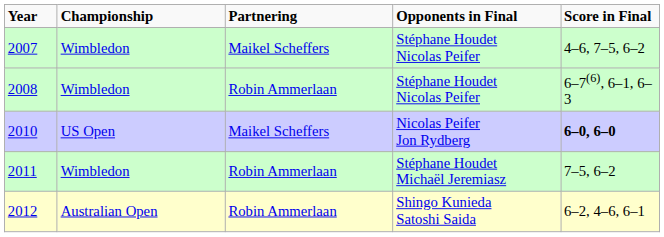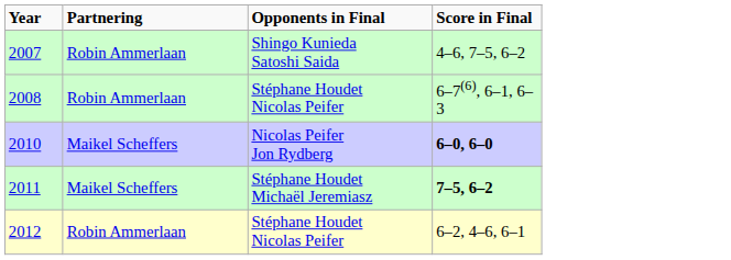- column: Championship | Wimbledon | Wimbledon | US Open | Wimbledon | Australian Open
2007 | Partnering: Maikel Scheffers -> Robin Ammerlaan
2007 | Opponents in Final: Stéphane Houdet Nicolas Peifer -> Shingo Kunieda Satoshi Saida
2011 | Partnering: Robin Ammerlaan -> Maikel Scheffers
2011 | Score in Final: normal -> bold
2012 | Opponents in Final: Shingo Kunieda Satoshi Saida -> Stéphane Houdet Nicolas Peifer
